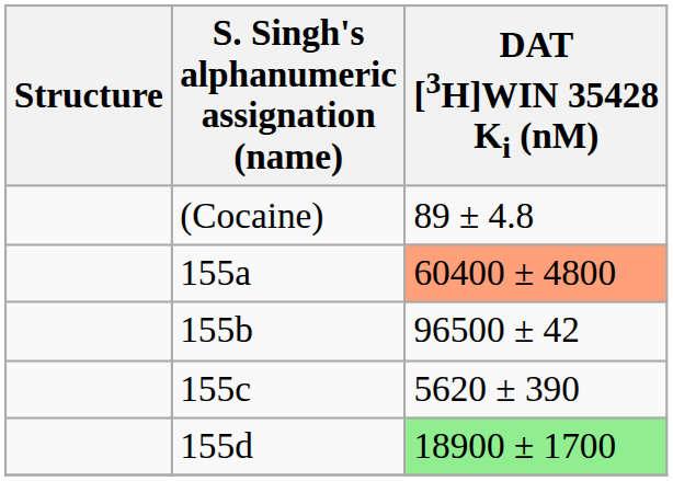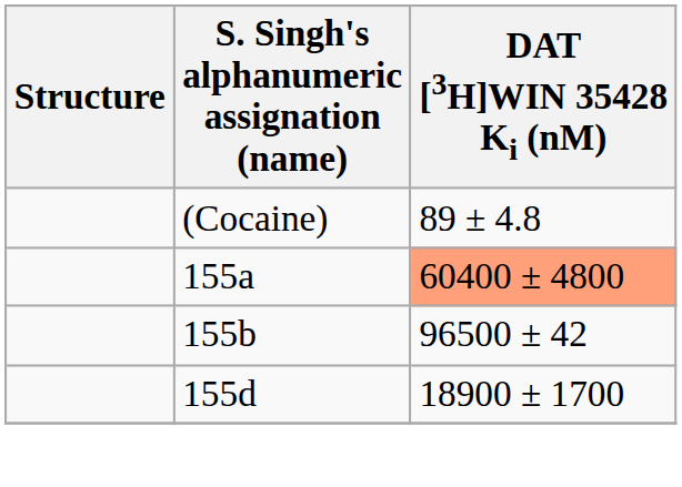- row: 155c | 5620 ± 390
155d | DAT [3H]WIN 35428 Ki (nM): lightgreen background -> no background
